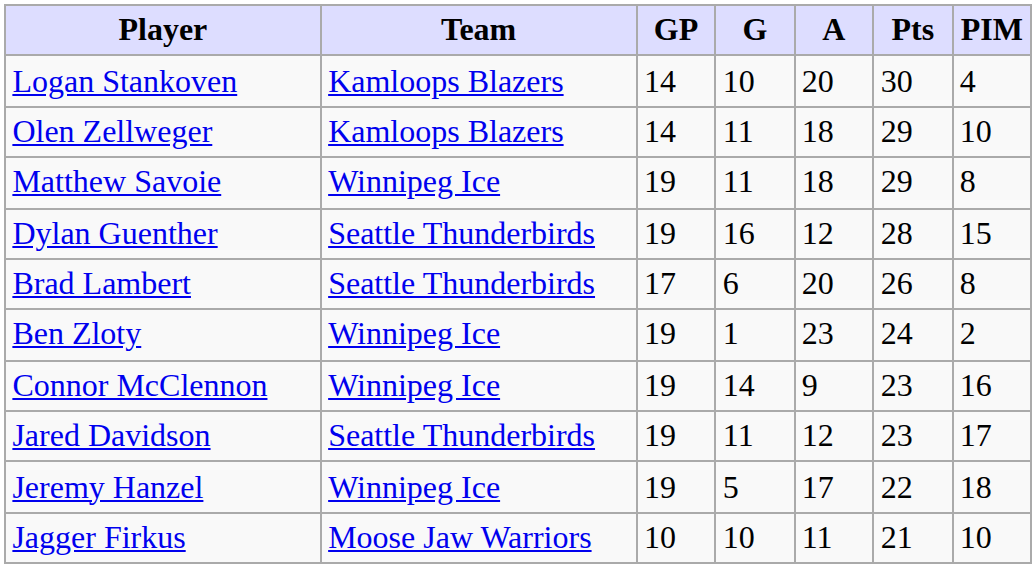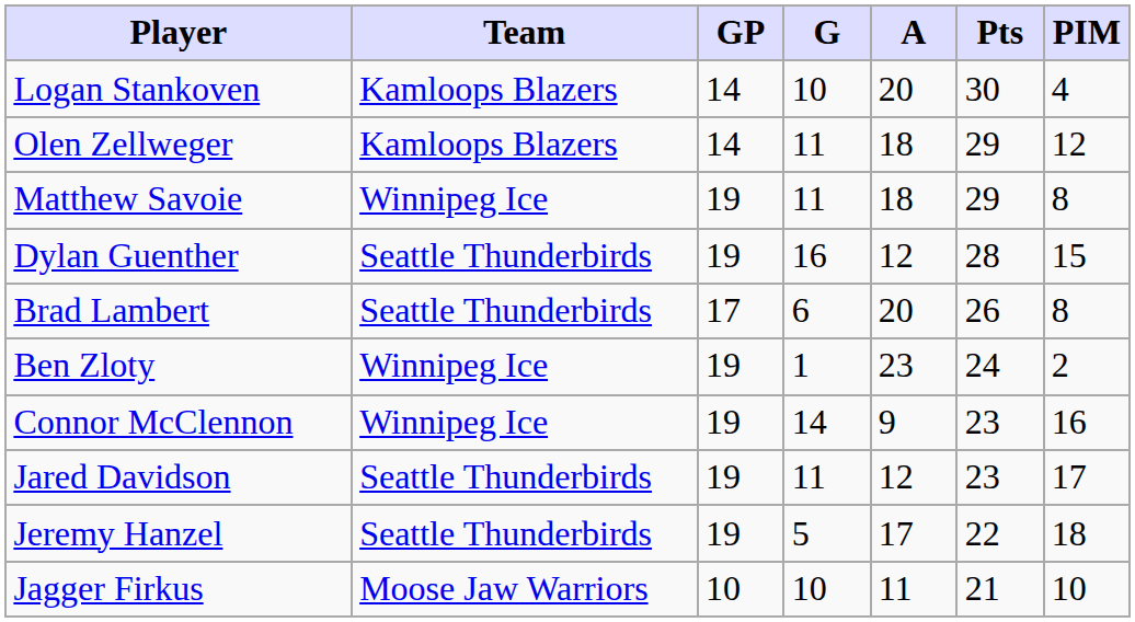Olen Zellweger | PIM: 10 -> 12
Jeremy Hanzel | Team: Winnipeg Ice -> Seattle Thunderbirds
